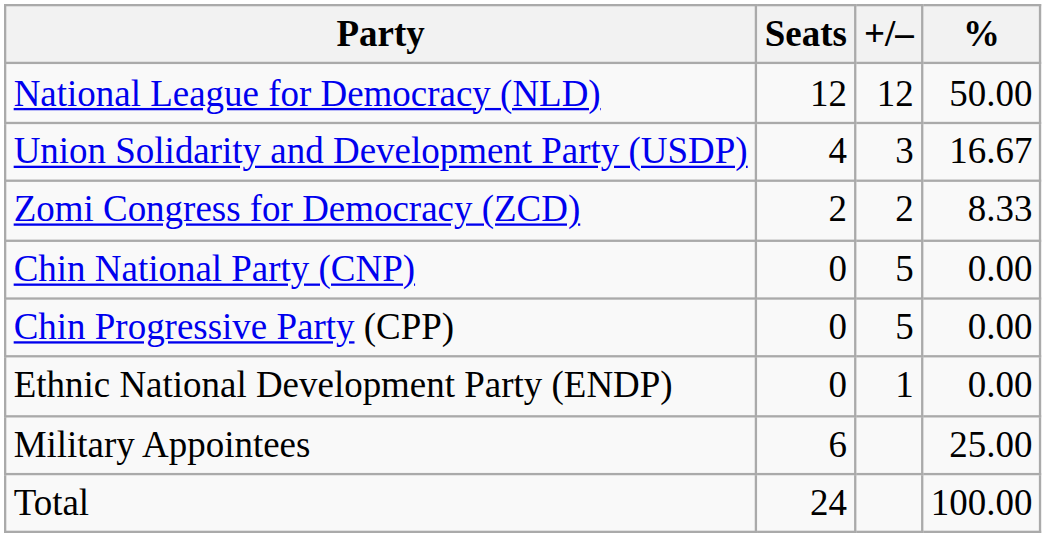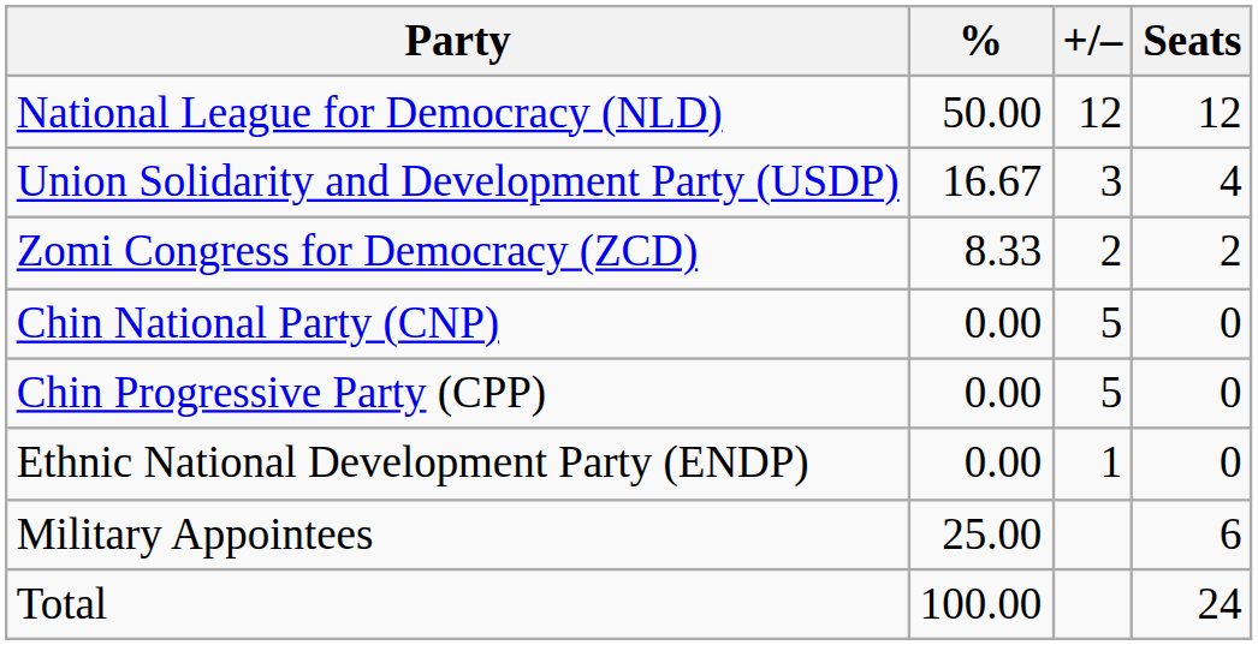columns swapped: Seats <-> %
